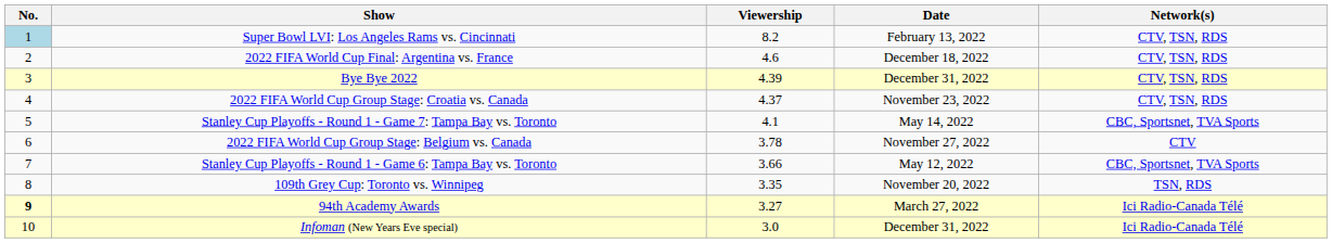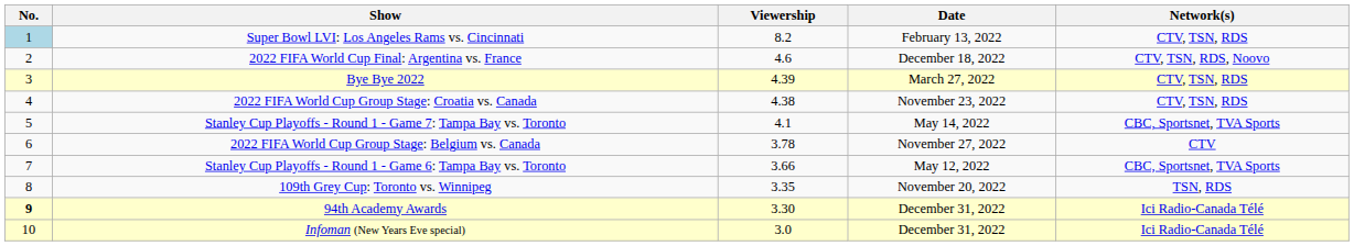2022 FIFA World Cup Final: Argentina vs. France | Network(s): CTV, TSN, RDS -> CTV, TSN, RDS, Noovo
Bye Bye 2022 | Date: December 31, 2022 -> March 27, 2022
2022 FIFA World Cup Group Stage: Croatia vs. Canada | Viewership: 4.37 -> 4.38
94th Academy Awards | Viewership: 3.27 -> 3.30
94th Academy Awards | Date: March 27, 2022 -> December 31, 2022
